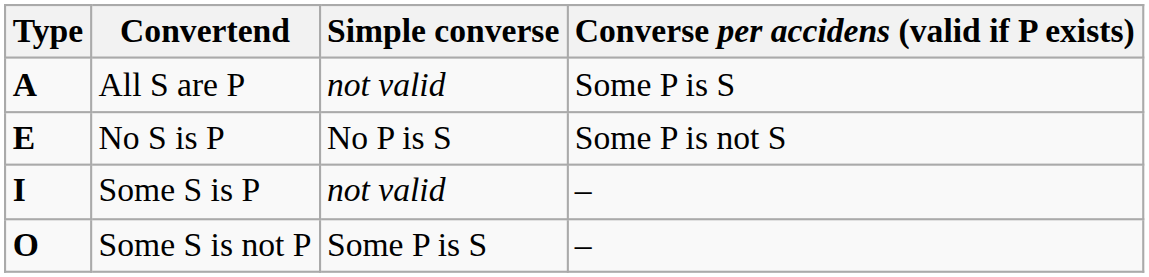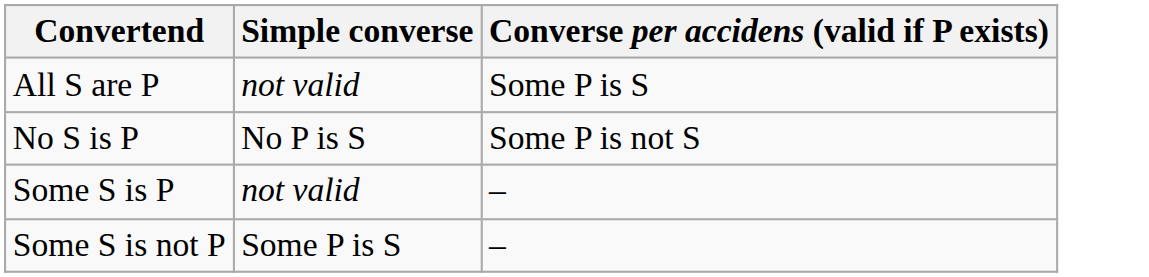- column: Type | A | E | I | O
